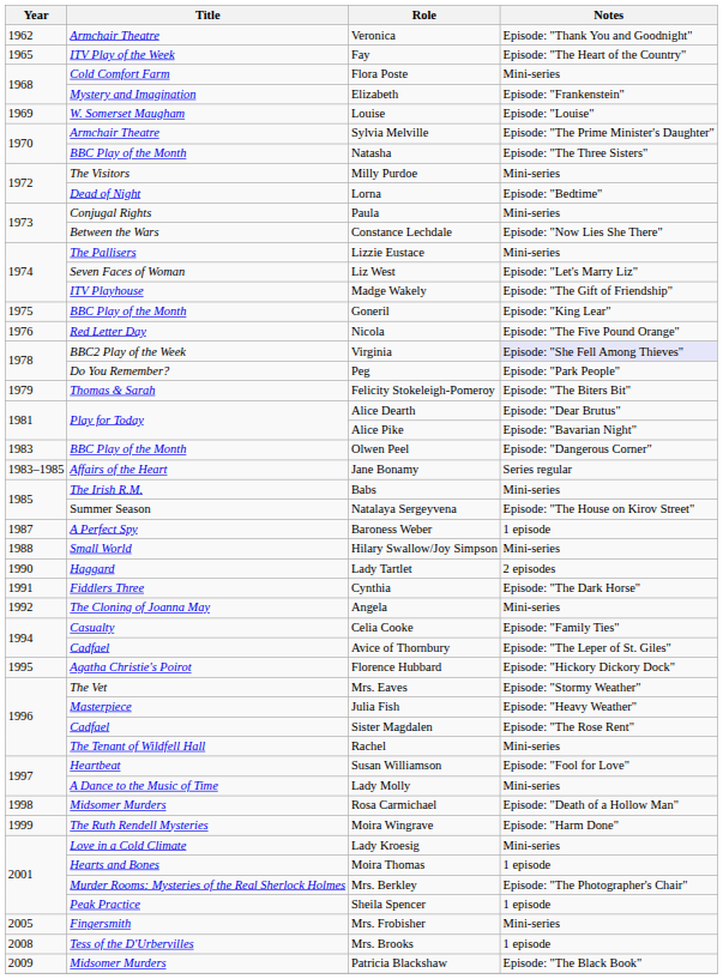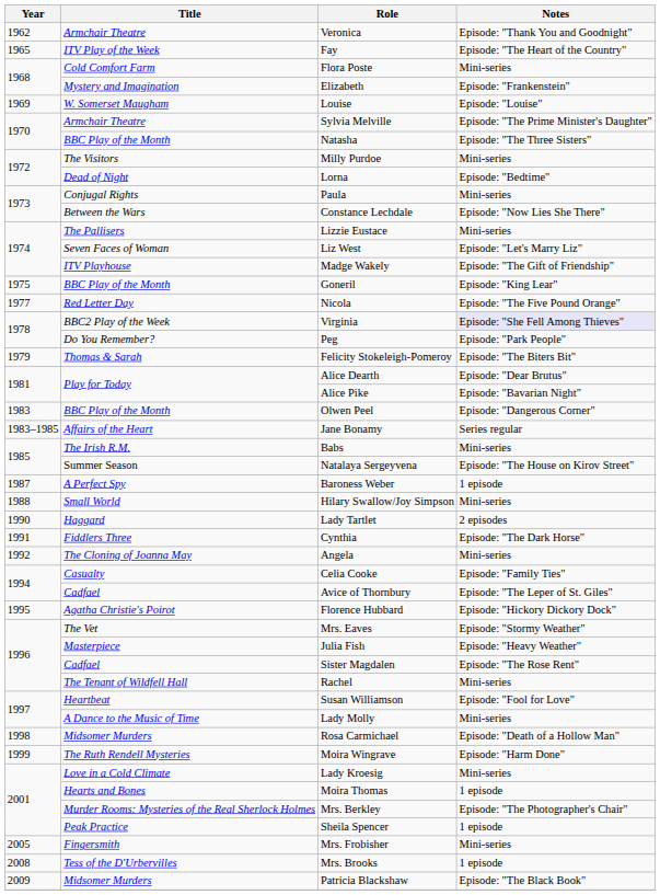Nicola | Year: 1976 -> 1977
